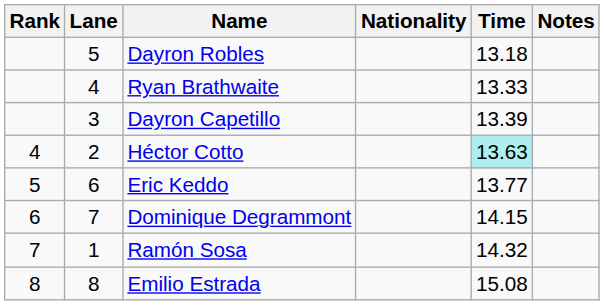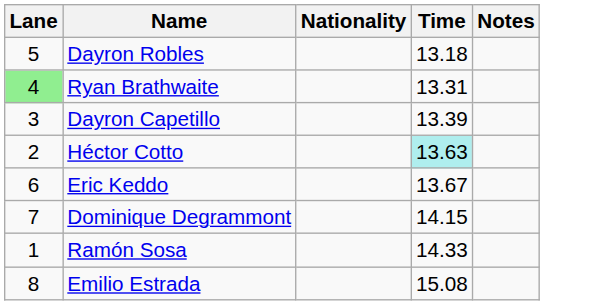- column: Rank | 4 | 5 | 6 | 7 | 8
Ryan Brathwaite | Lane: no background -> lightgreen background
Ryan Brathwaite | Time: 13.33 -> 13.31
Eric Keddo | Time: 13.77 -> 13.67
Ramón Sosa | Time: 14.32 -> 14.33
